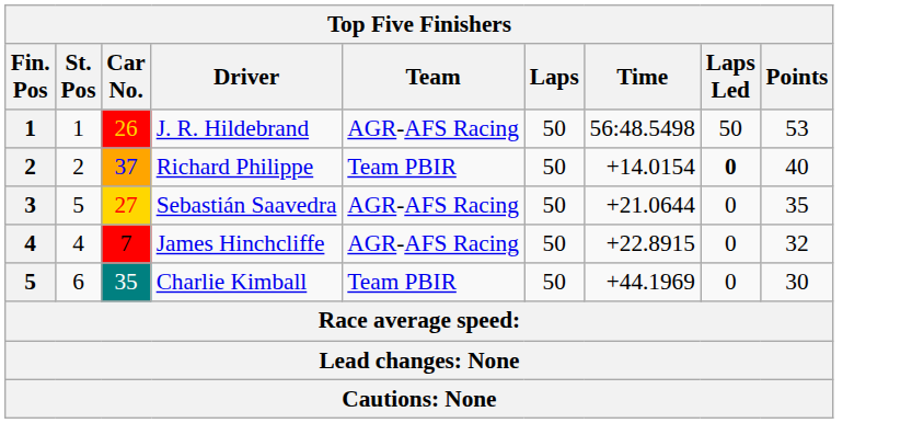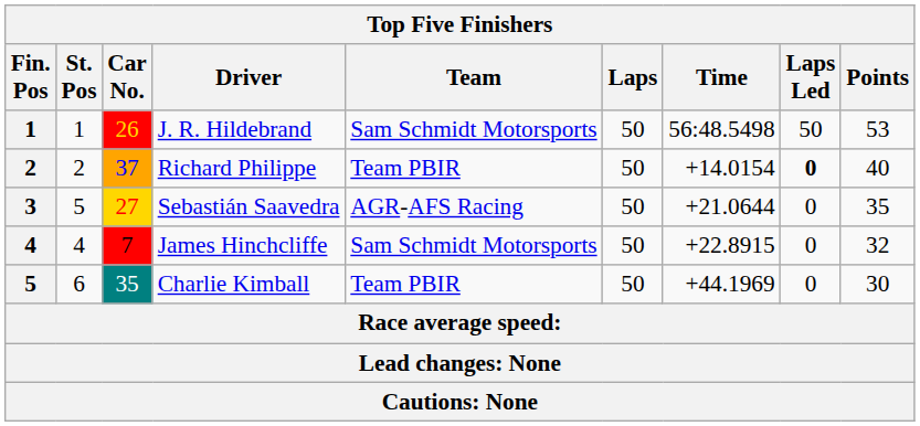J. R. Hildebrand | Team: AGR-AFS Racing -> Sam Schmidt Motorsports
James Hinchcliffe | Team: AGR-AFS Racing -> Sam Schmidt Motorsports
